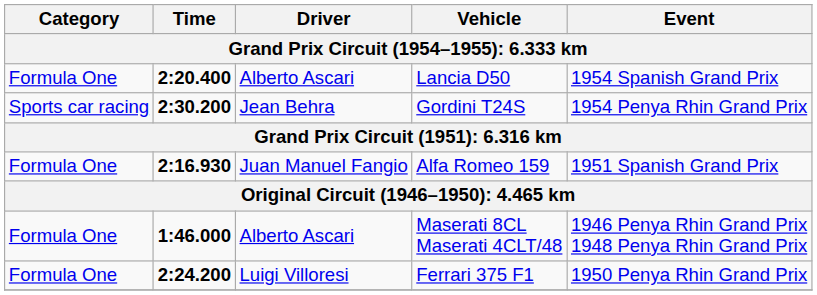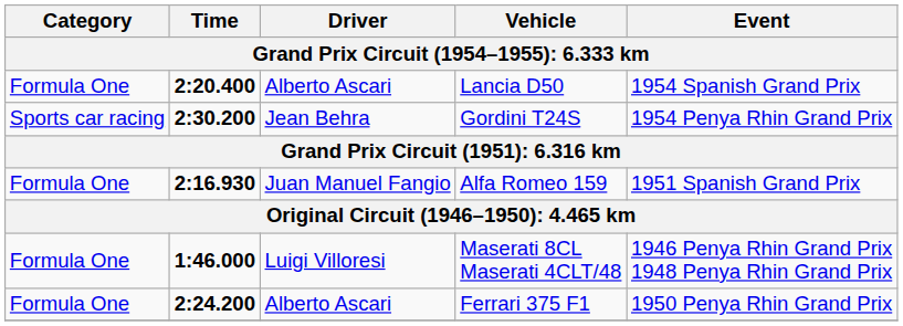Maserati 8CL Maserati 4CLT/48 | Driver: Alberto Ascari -> Luigi Villoresi
Ferrari 375 F1 | Driver: Luigi Villoresi -> Alberto Ascari
